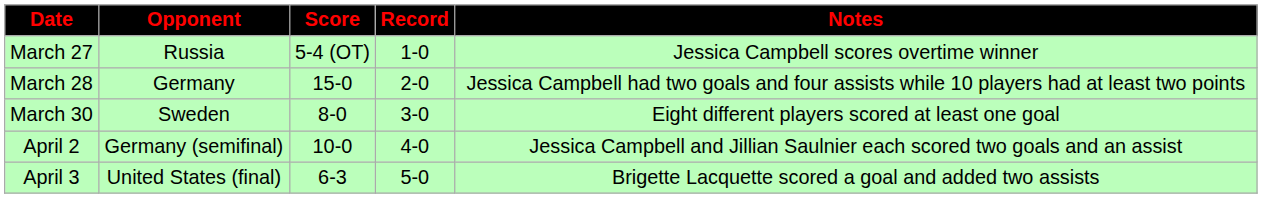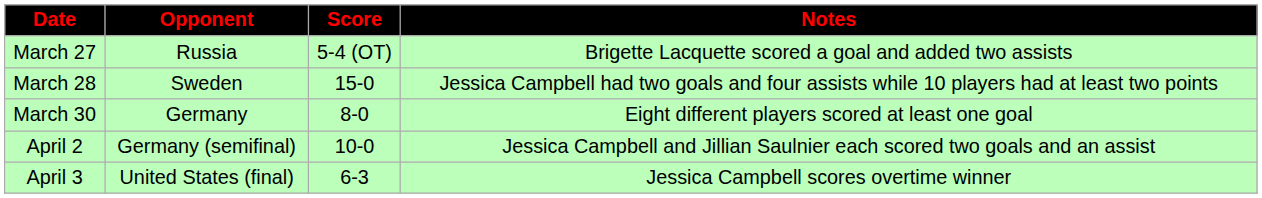- column: Record | 1-0 | 2-0 | 3-0 | 4-0 | 5-0
March 27 | Notes: Jessica Campbell scores overtime winner -> Brigette Lacquette scored a goal and added two assists
March 28 | Opponent: Germany -> Sweden
March 30 | Opponent: Sweden -> Germany
April 3 | Notes: Brigette Lacquette scored a goal and added two assists -> Jessica Campbell scores overtime winner
